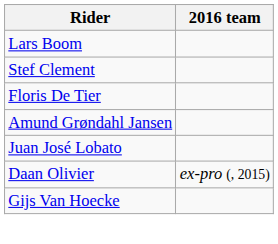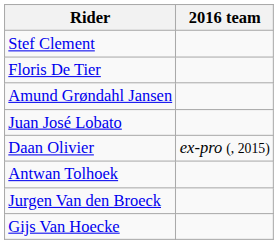- row: Lars Boom
+ row: Antwan Tolhoek
+ row: Jurgen Van den Broeck
